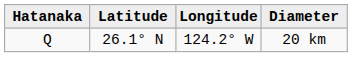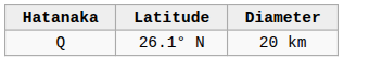- column: Longitude | 124.2° W
